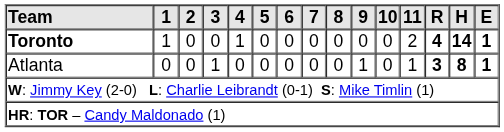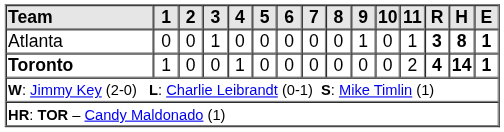rows swapped: Toronto <-> Atlanta
